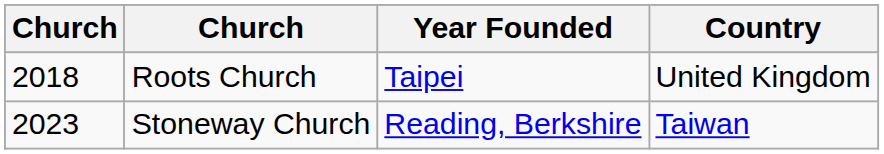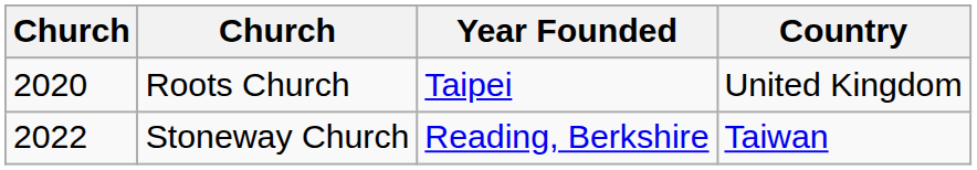Roots Church | column 1: 2018 -> 2020
Stoneway Church | column 1: 2023 -> 2022
